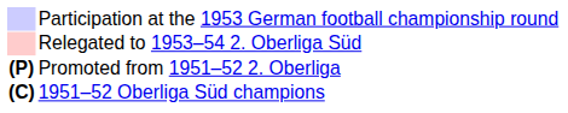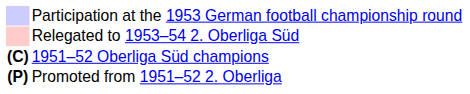rows swapped: 1951–52 Oberliga Süd champions <-> Promoted from 1951–52 2. Oberliga
